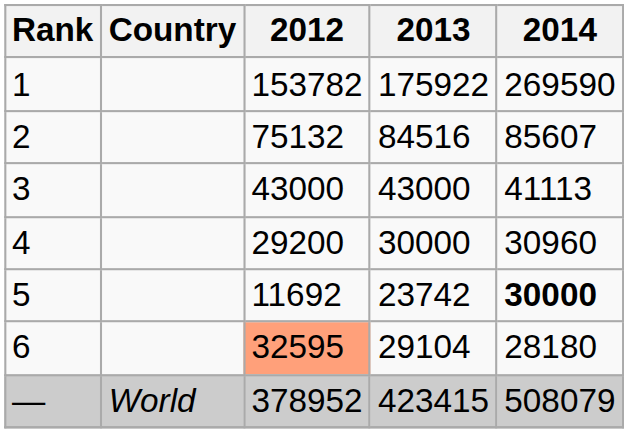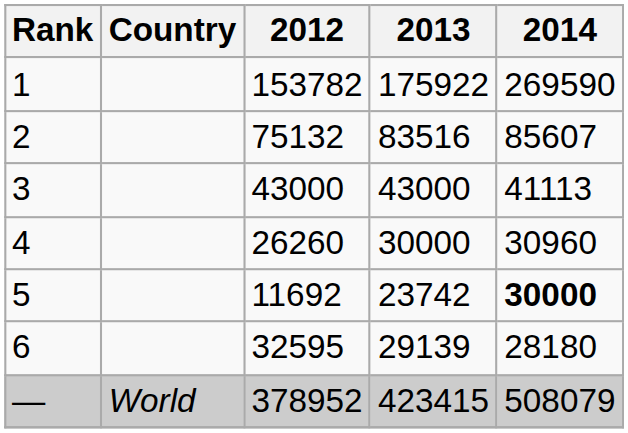2 | 2013: 84516 -> 83516
4 | 2012: 29200 -> 26260
6 | 2012: lightsalmon background -> no background
6 | 2013: 29104 -> 29139
